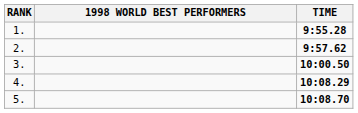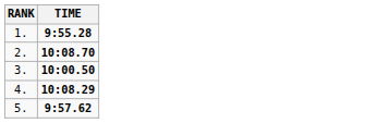- column: 1998 WORLD BEST PERFORMERS
2. | TIME: 9:57.62 -> 10:08.70
5. | TIME: 10:08.70 -> 9:57.62
